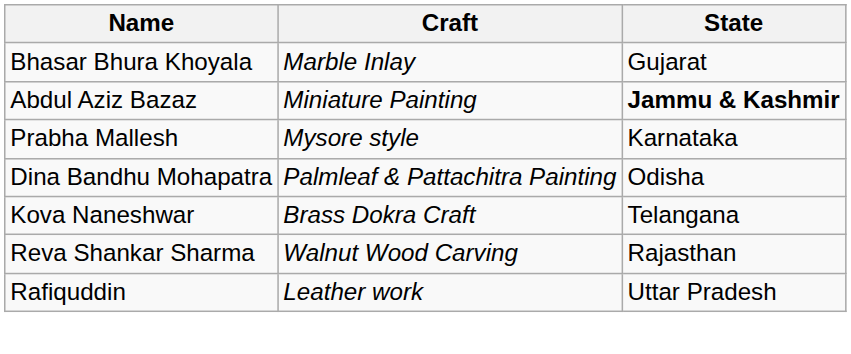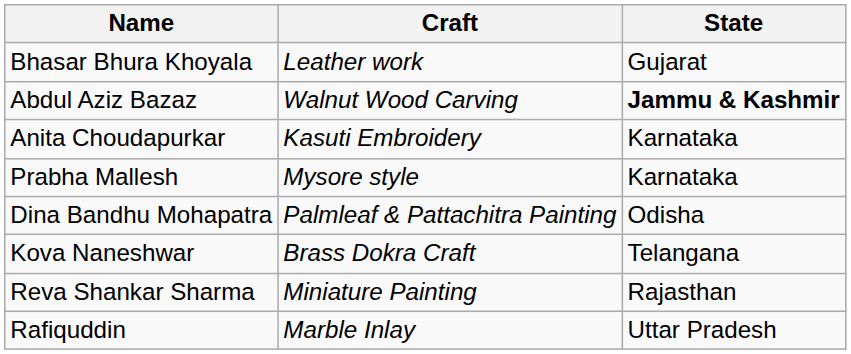Bhasar Bhura Khoyala | Craft: Marble Inlay -> Leather work
Abdul Aziz Bazaz | Craft: Miniature Painting -> Walnut Wood Carving
+ row: Anita Choudapurkar | Kasuti Embroidery | Karnataka
Reva Shankar Sharma | Craft: Walnut Wood Carving -> Miniature Painting
Rafiquddin | Craft: Leather work -> Marble Inlay
